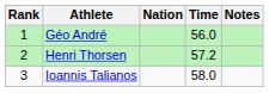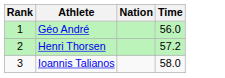- column: Notes
